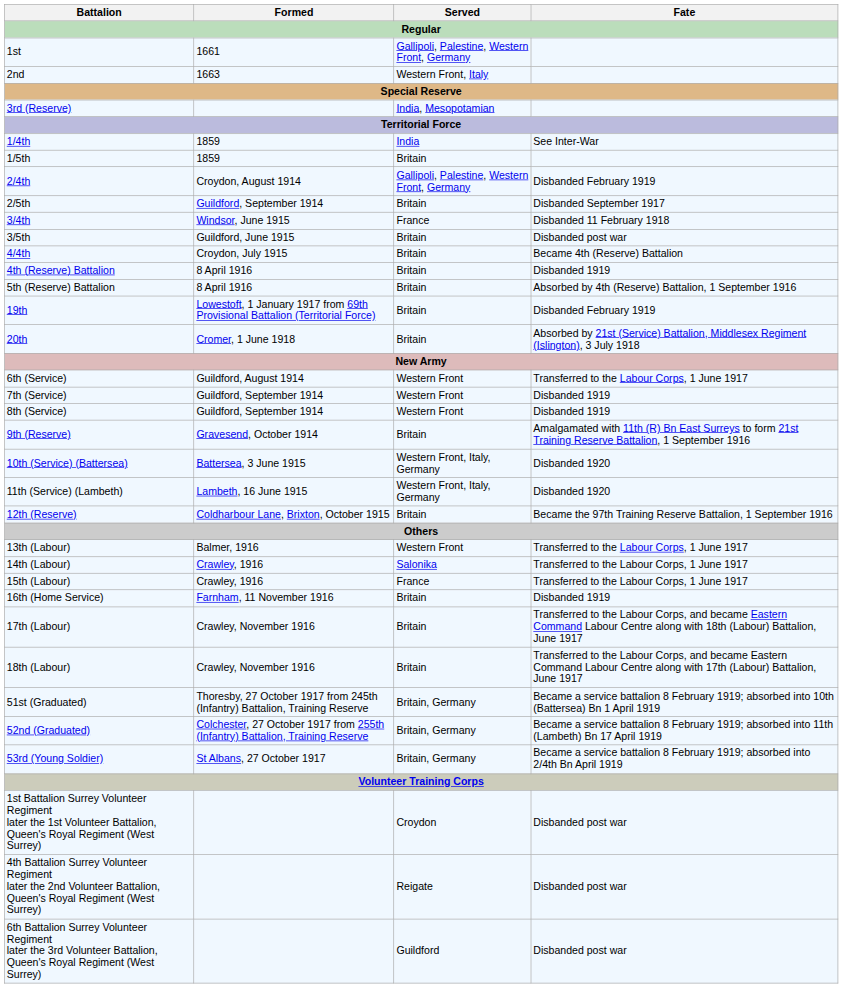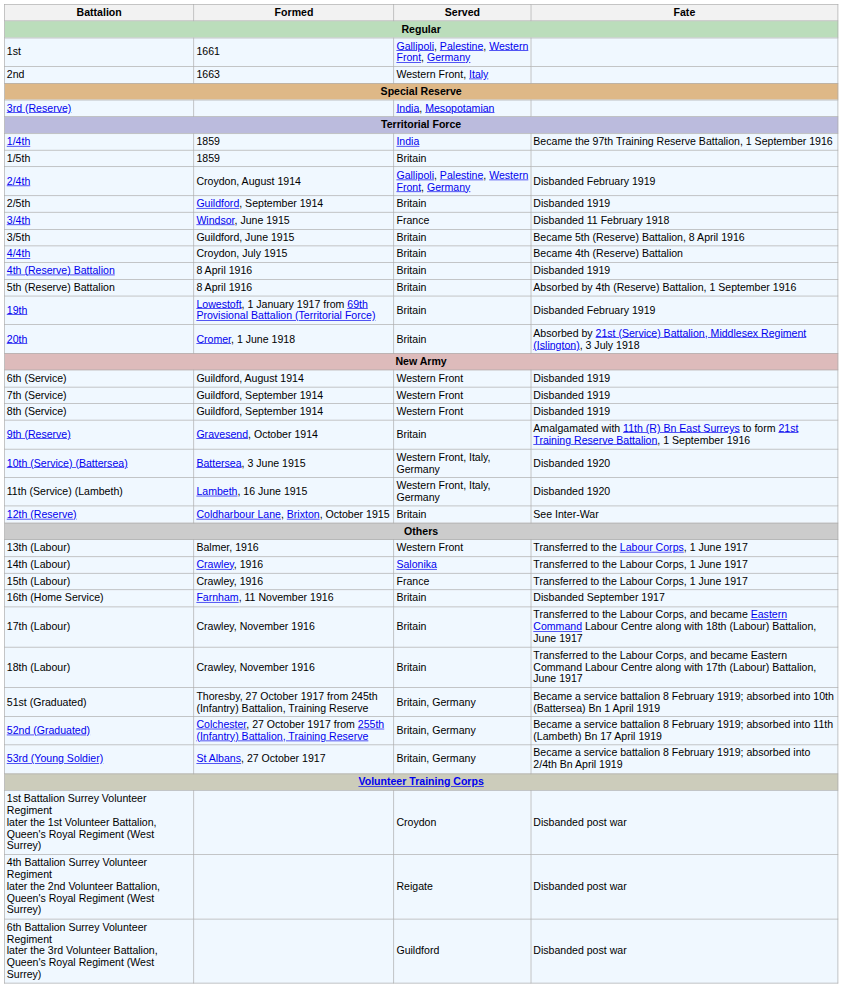1/4th | Fate: See Inter-War -> Became the 97th Training Reserve Battalion, 1 September 1916
2/5th | Fate: Disbanded September 1917 -> Disbanded 1919
3/5th | Fate: Disbanded post war -> Became 5th (Reserve) Battalion, 8 April 1916
6th (Service) | Fate: Transferred to the Labour Corps, 1 June 1917 -> Disbanded 1919
12th (Reserve) | Fate: Became the 97th Training Reserve Battalion, 1 September 1916 -> See Inter-War
16th (Home Service) | Fate: Disbanded 1919 -> Disbanded September 1917
